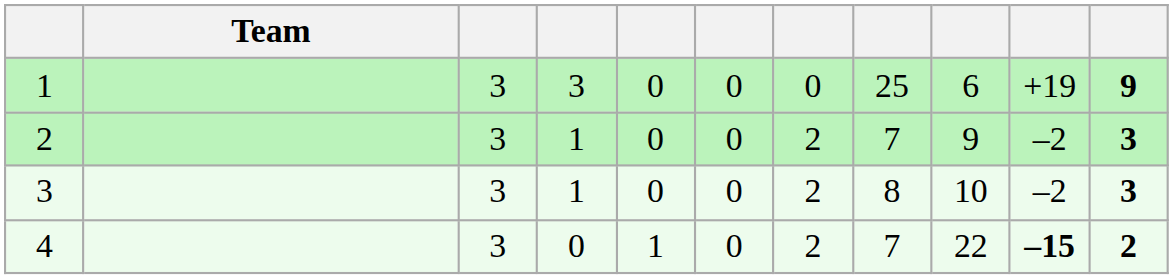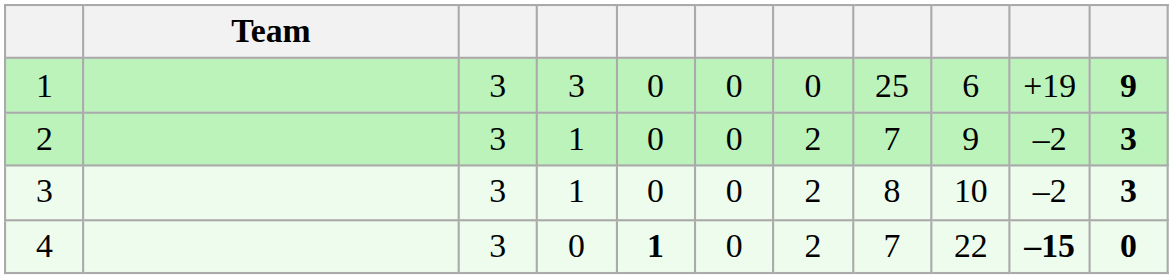4 | column 5: normal -> bold
4 | column 11: 2 -> 0
